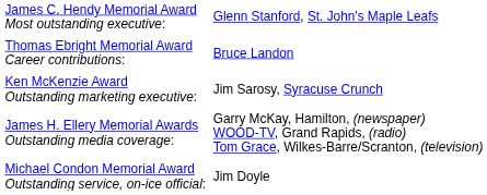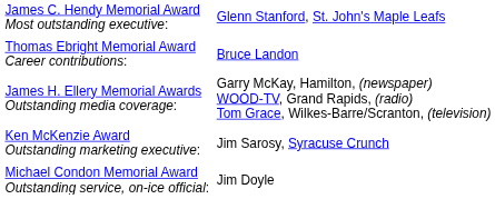rows swapped: James H. Ellery Memorial Awards Outstanding media coverage: <-> Ken McKenzie Award Outstanding marketing executive:
